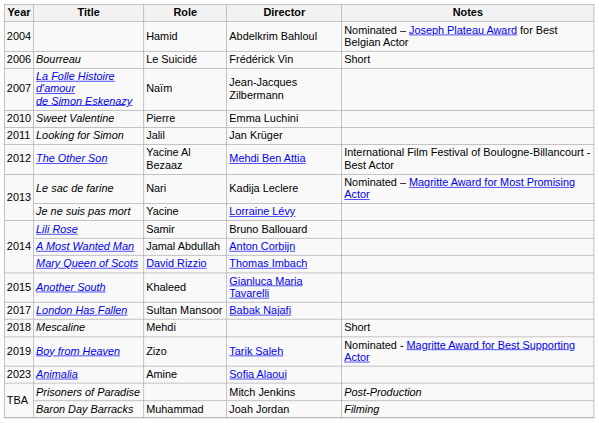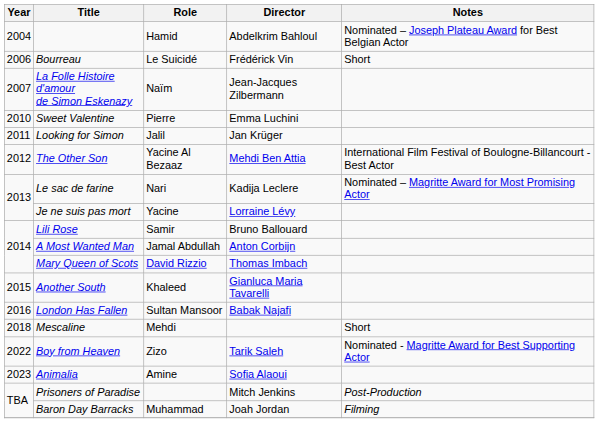London Has Fallen | Year: 2017 -> 2016
Boy from Heaven | Year: 2019 -> 2022
